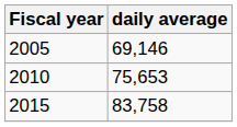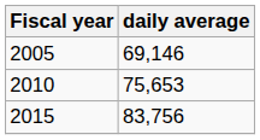2015 | daily average: 83,758 -> 83,756
